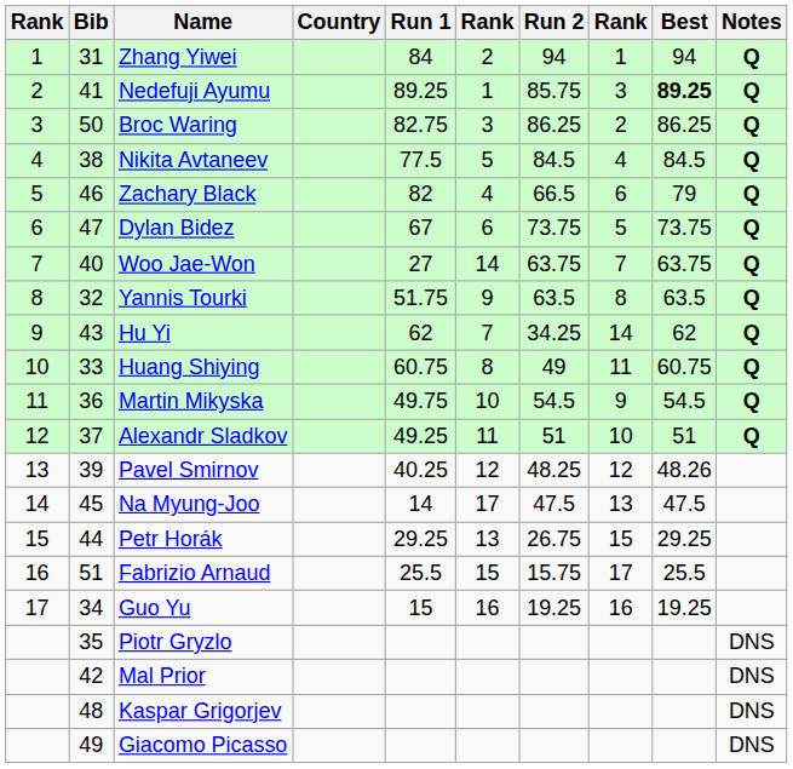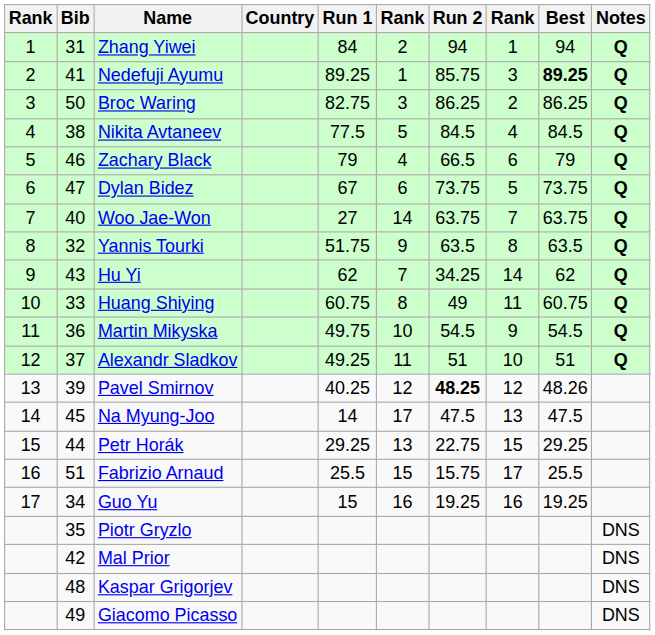Zachary Black | Run 1: 82 -> 79
Pavel Smirnov | Run 2: normal -> bold
Petr Horák | Run 2: 26.75 -> 22.75
